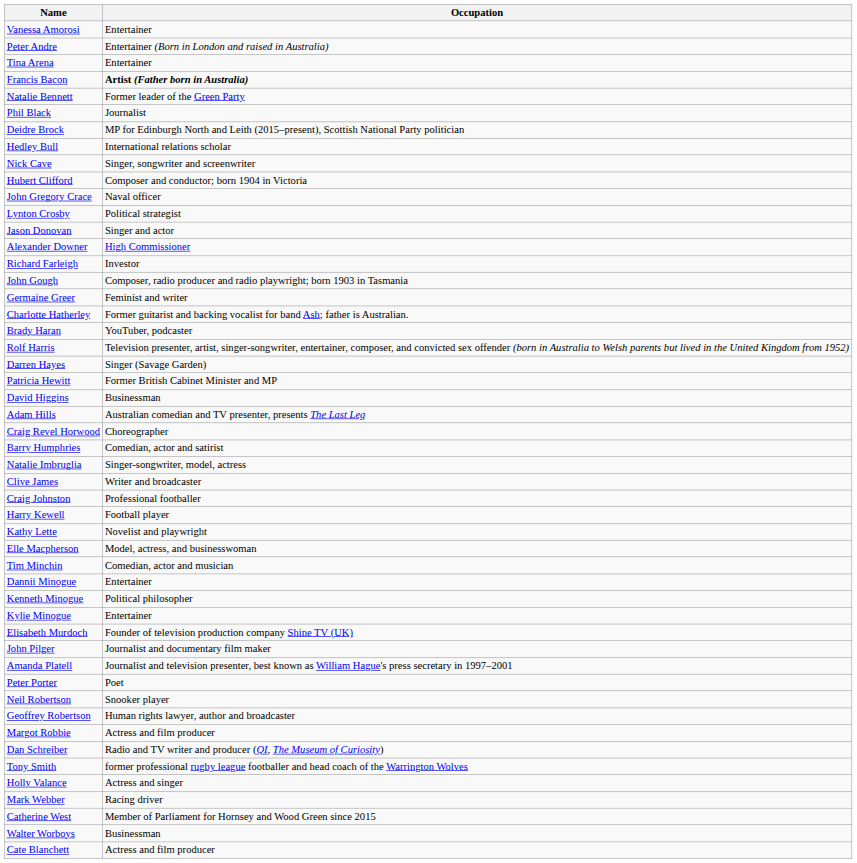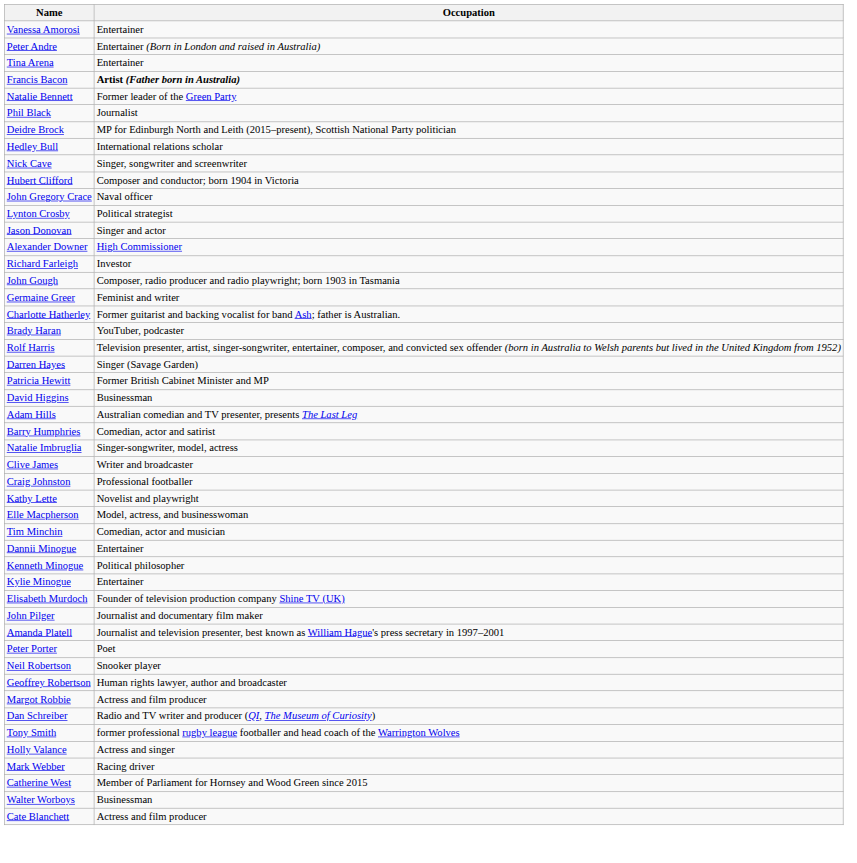- row: Craig Revel Horwood | Choreographer
- row: Harry Kewell | Football player
